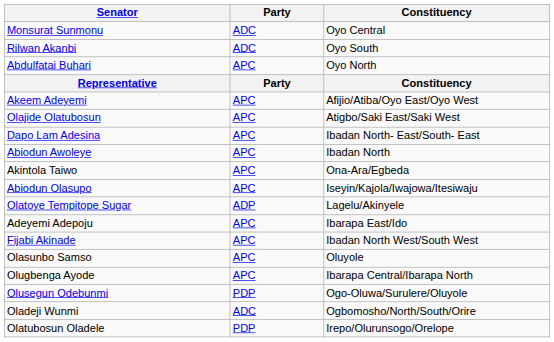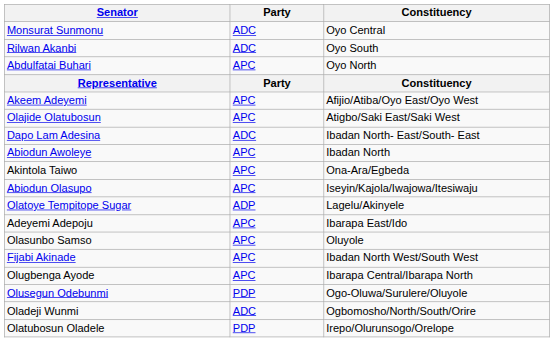Dapo Lam Adesina | Party: APC -> ADC
rows swapped: Olasunbo Samso <-> Fijabi Akinade
